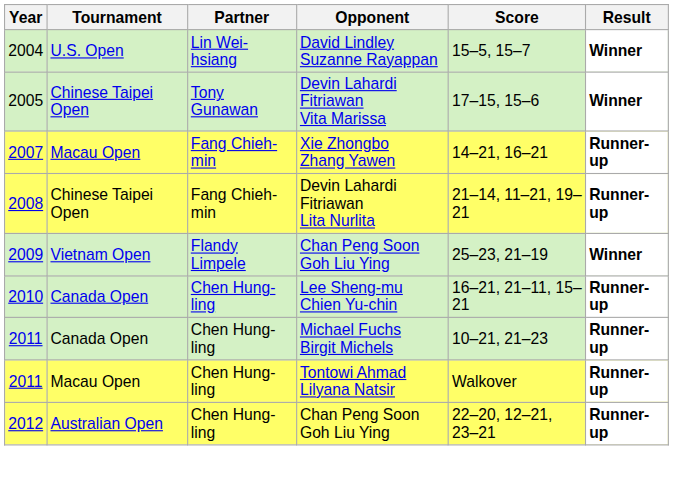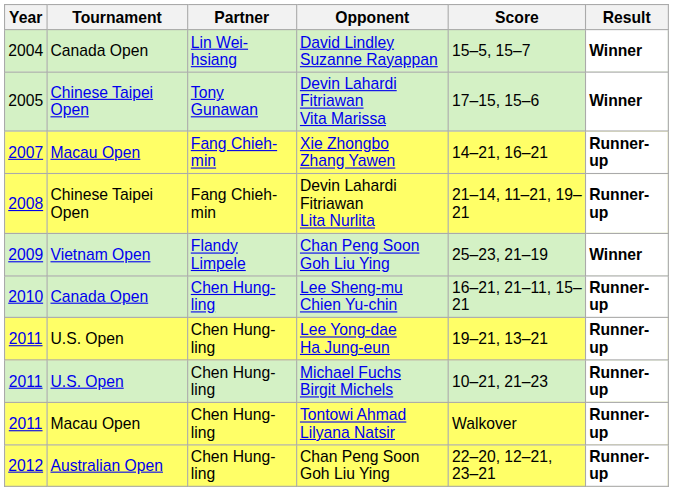David Lindley Suzanne Rayappan | Tournament: U.S. Open -> Canada Open
+ row: 2011 | U.S. Open | Chen Hung-ling | Lee Yong-dae Ha Jung-eun | 19–21, 13–21 | Runner-up
Michael Fuchs Birgit Michels | Tournament: Canada Open -> U.S. Open
